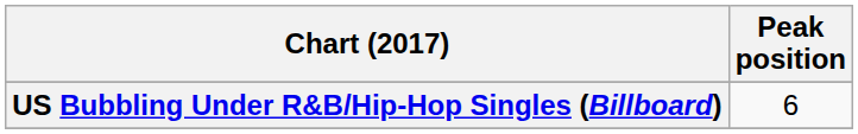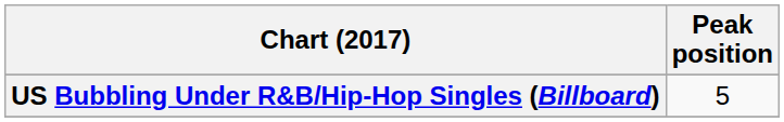US Bubbling Under R&B/Hip-Hop Singles (Billboard) | Peak position: 6 -> 5
